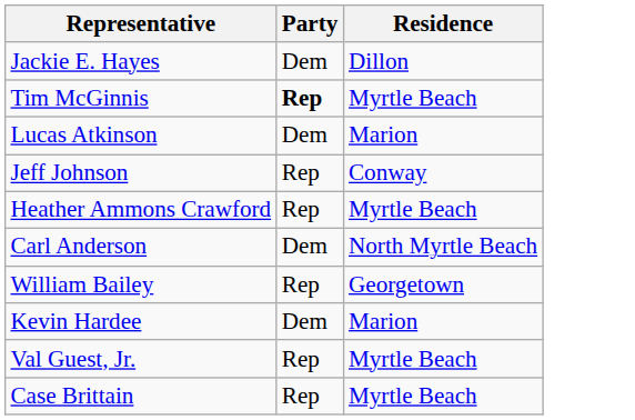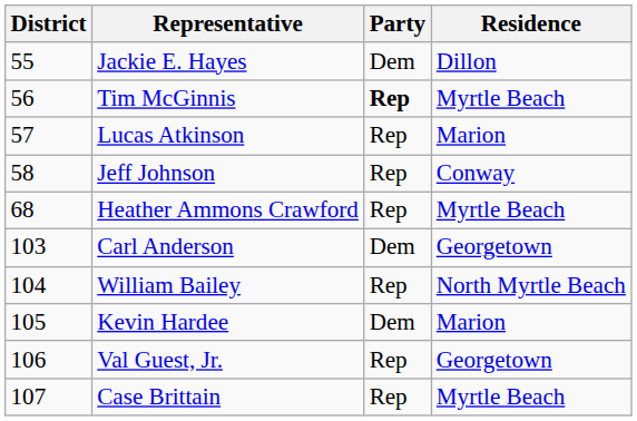+ column: District | 55 | 56 | 57 | 58 | 68 | 103 | 104 | 105 | 106 | 107
Lucas Atkinson | Party: Dem -> Rep
Carl Anderson | Residence: North Myrtle Beach -> Georgetown
William Bailey | Residence: Georgetown -> North Myrtle Beach
Val Guest, Jr. | Residence: Myrtle Beach -> Georgetown
